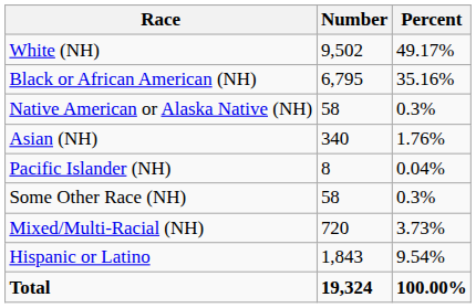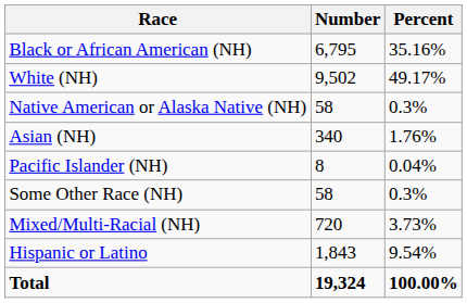rows swapped: White (NH) <-> Black or African American (NH)
